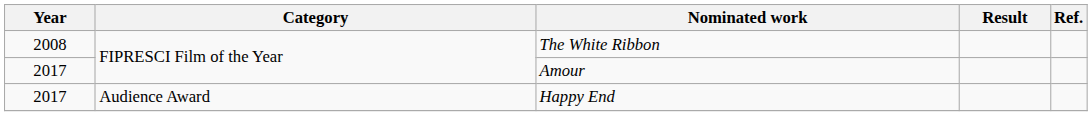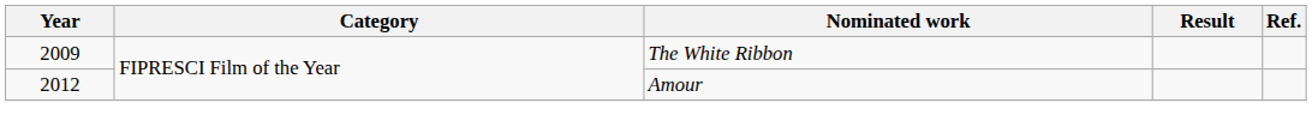The White Ribbon | Year: 2008 -> 2009
Amour | Year: 2017 -> 2012
- row: 2017 | Audience Award | Happy End
